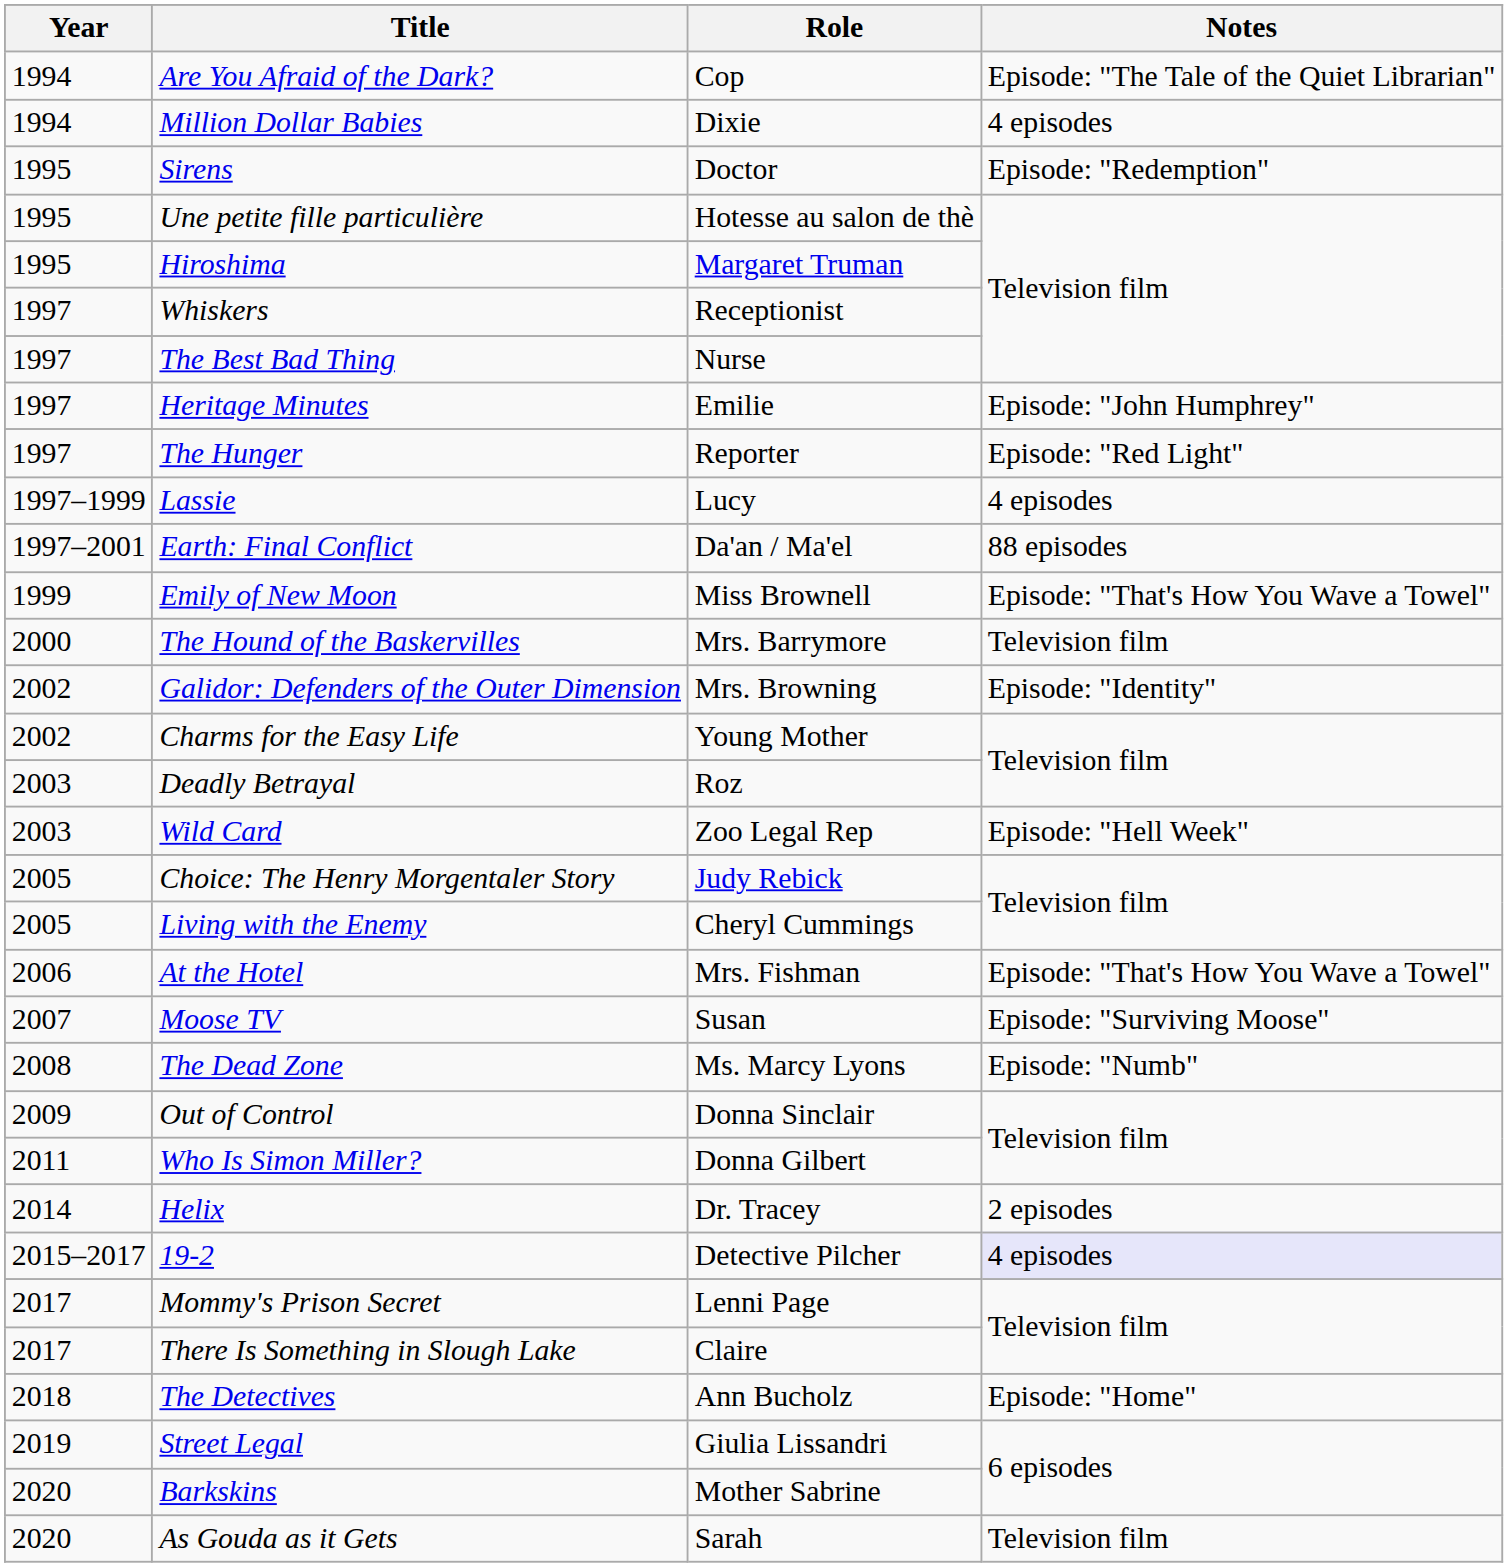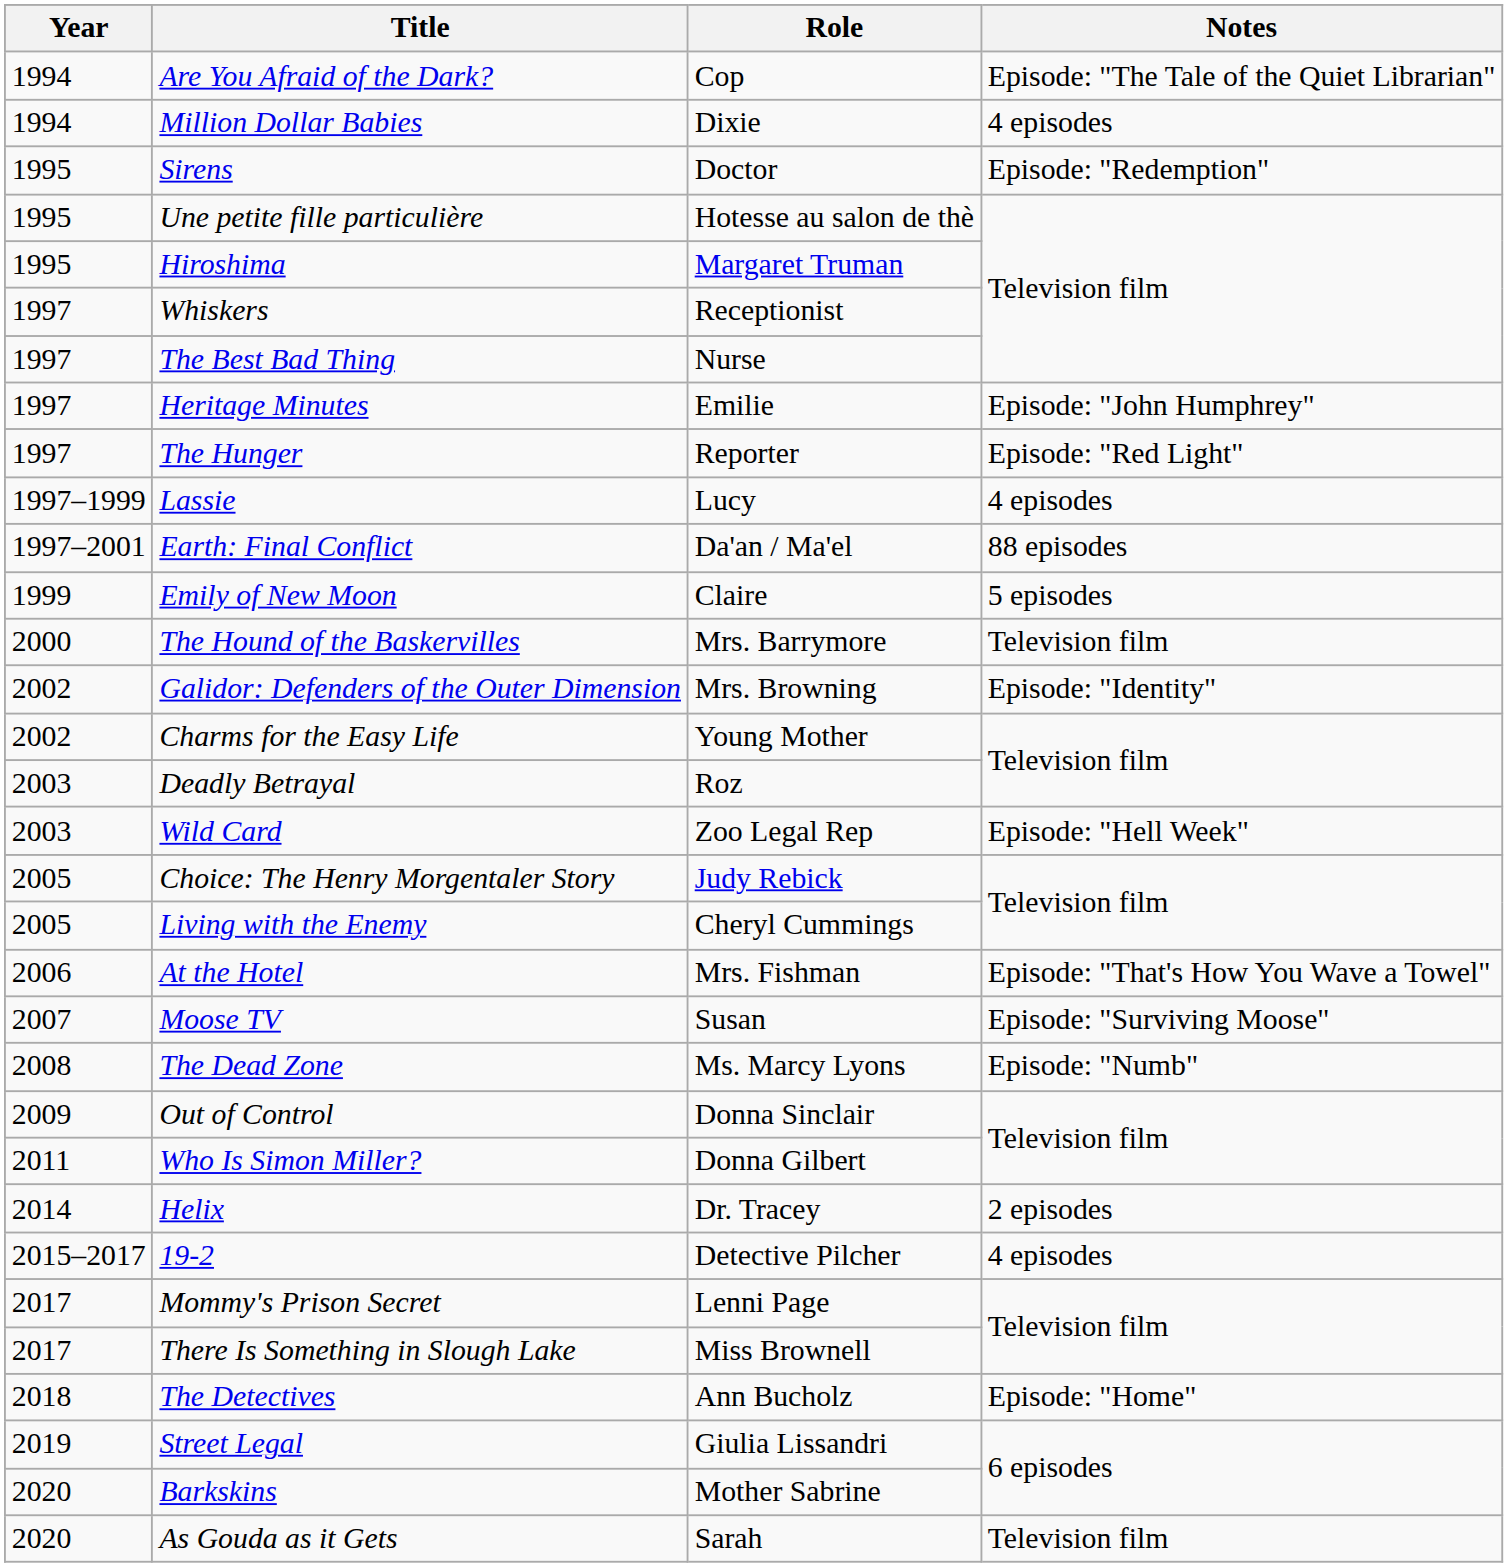Emily of New Moon | Role: Miss Brownell -> Claire
Emily of New Moon | Notes: Episode: "That's How You Wave a Towel" -> 5 episodes
19-2 | Notes: lavender background -> no background
There Is Something in Slough Lake | Role: Claire -> Miss Brownell
